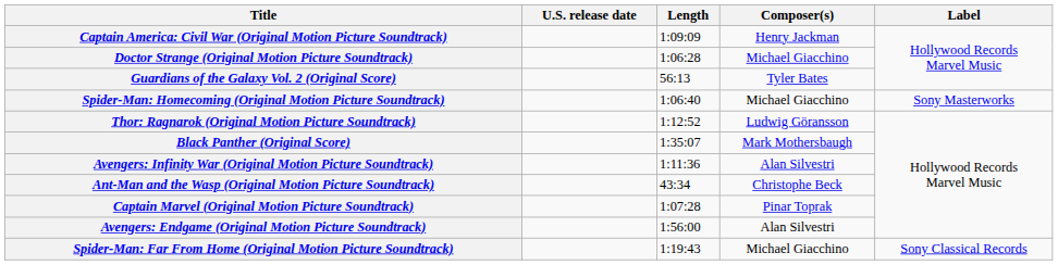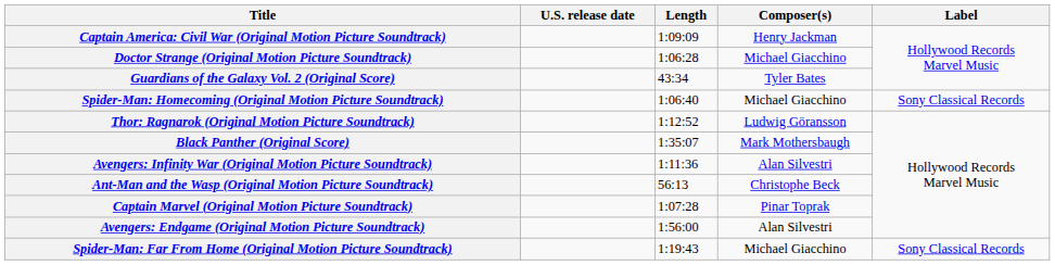Guardians of the Galaxy Vol. 2 (Original Score) | Length: 56:13 -> 43:34
Spider-Man: Homecoming (Original Motion Picture Soundtrack) | Label: Sony Masterworks -> Sony Classical Records
Ant-Man and the Wasp (Original Motion Picture Soundtrack) | Length: 43:34 -> 56:13
